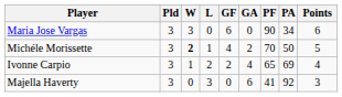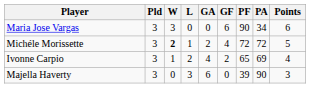columns swapped: GF <-> GA
Michéle Morissette | PF: 70 -> 72
Michéle Morissette | PA: 50 -> 72
Majella Haverty | PF: 41 -> 39
Majella Haverty | PA: 92 -> 90
